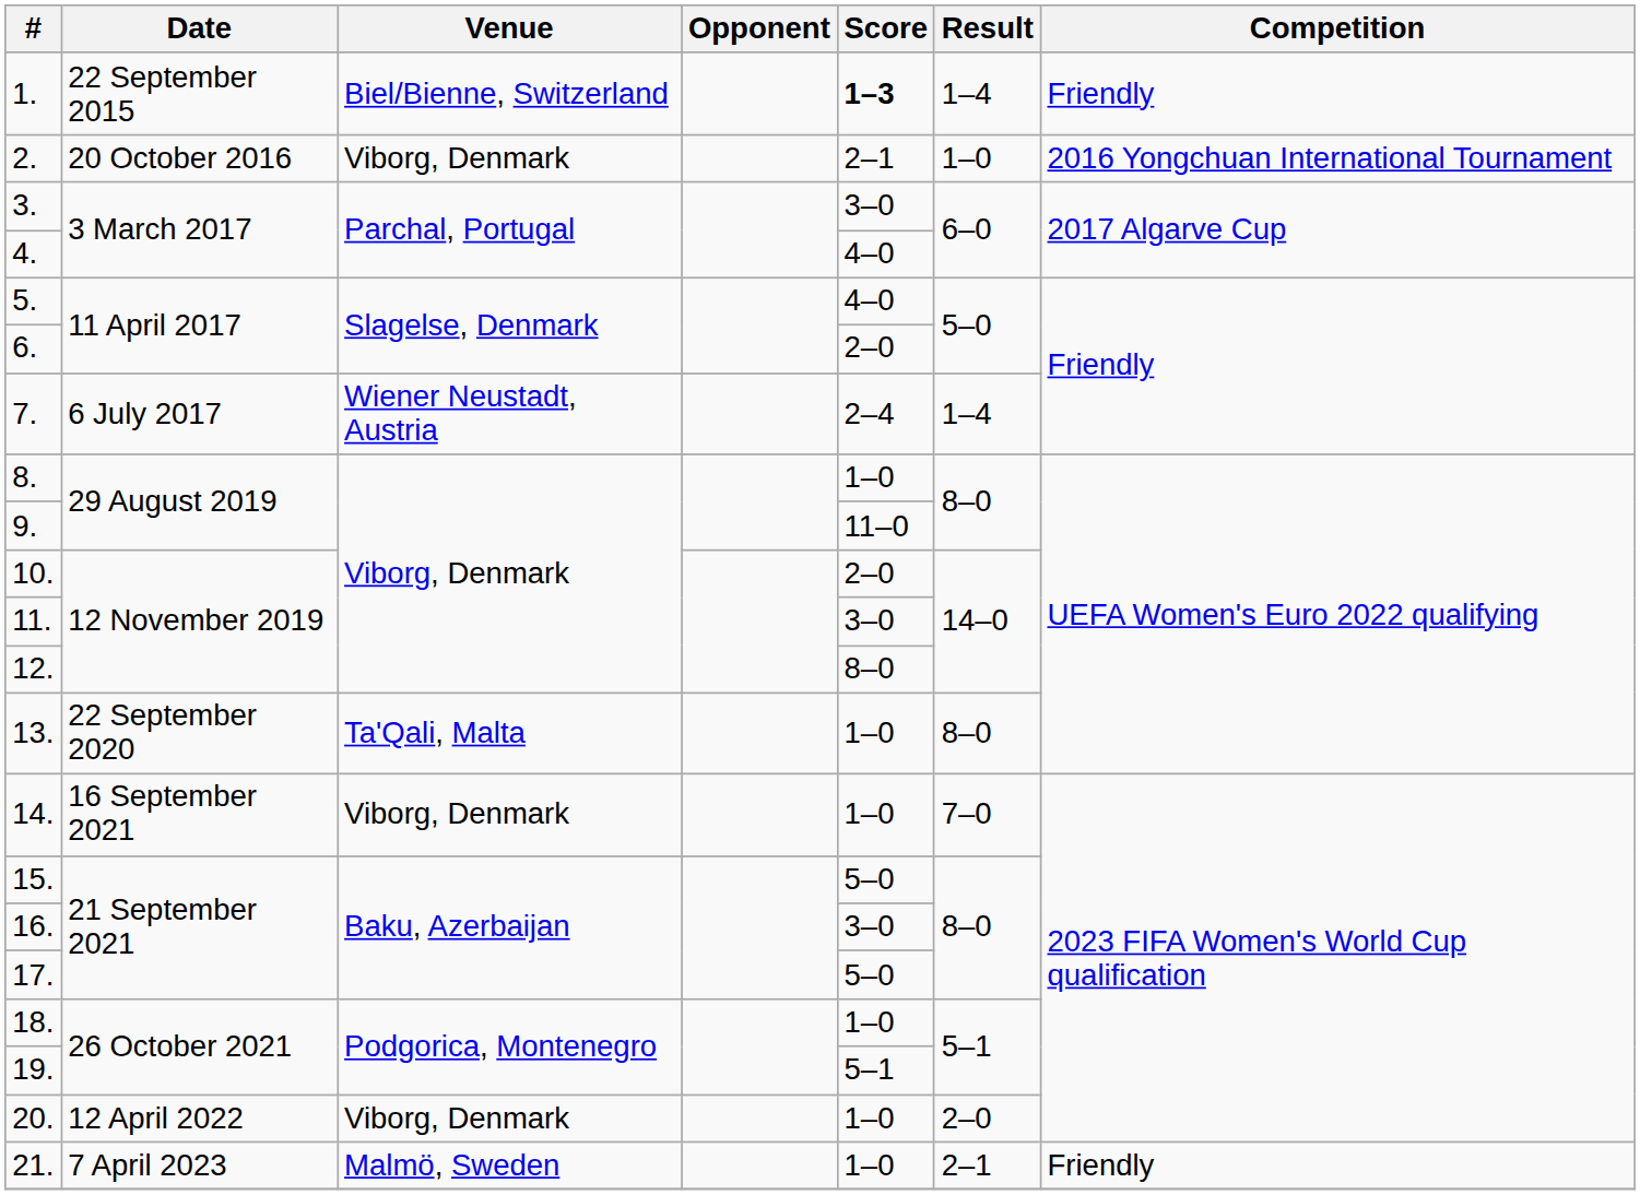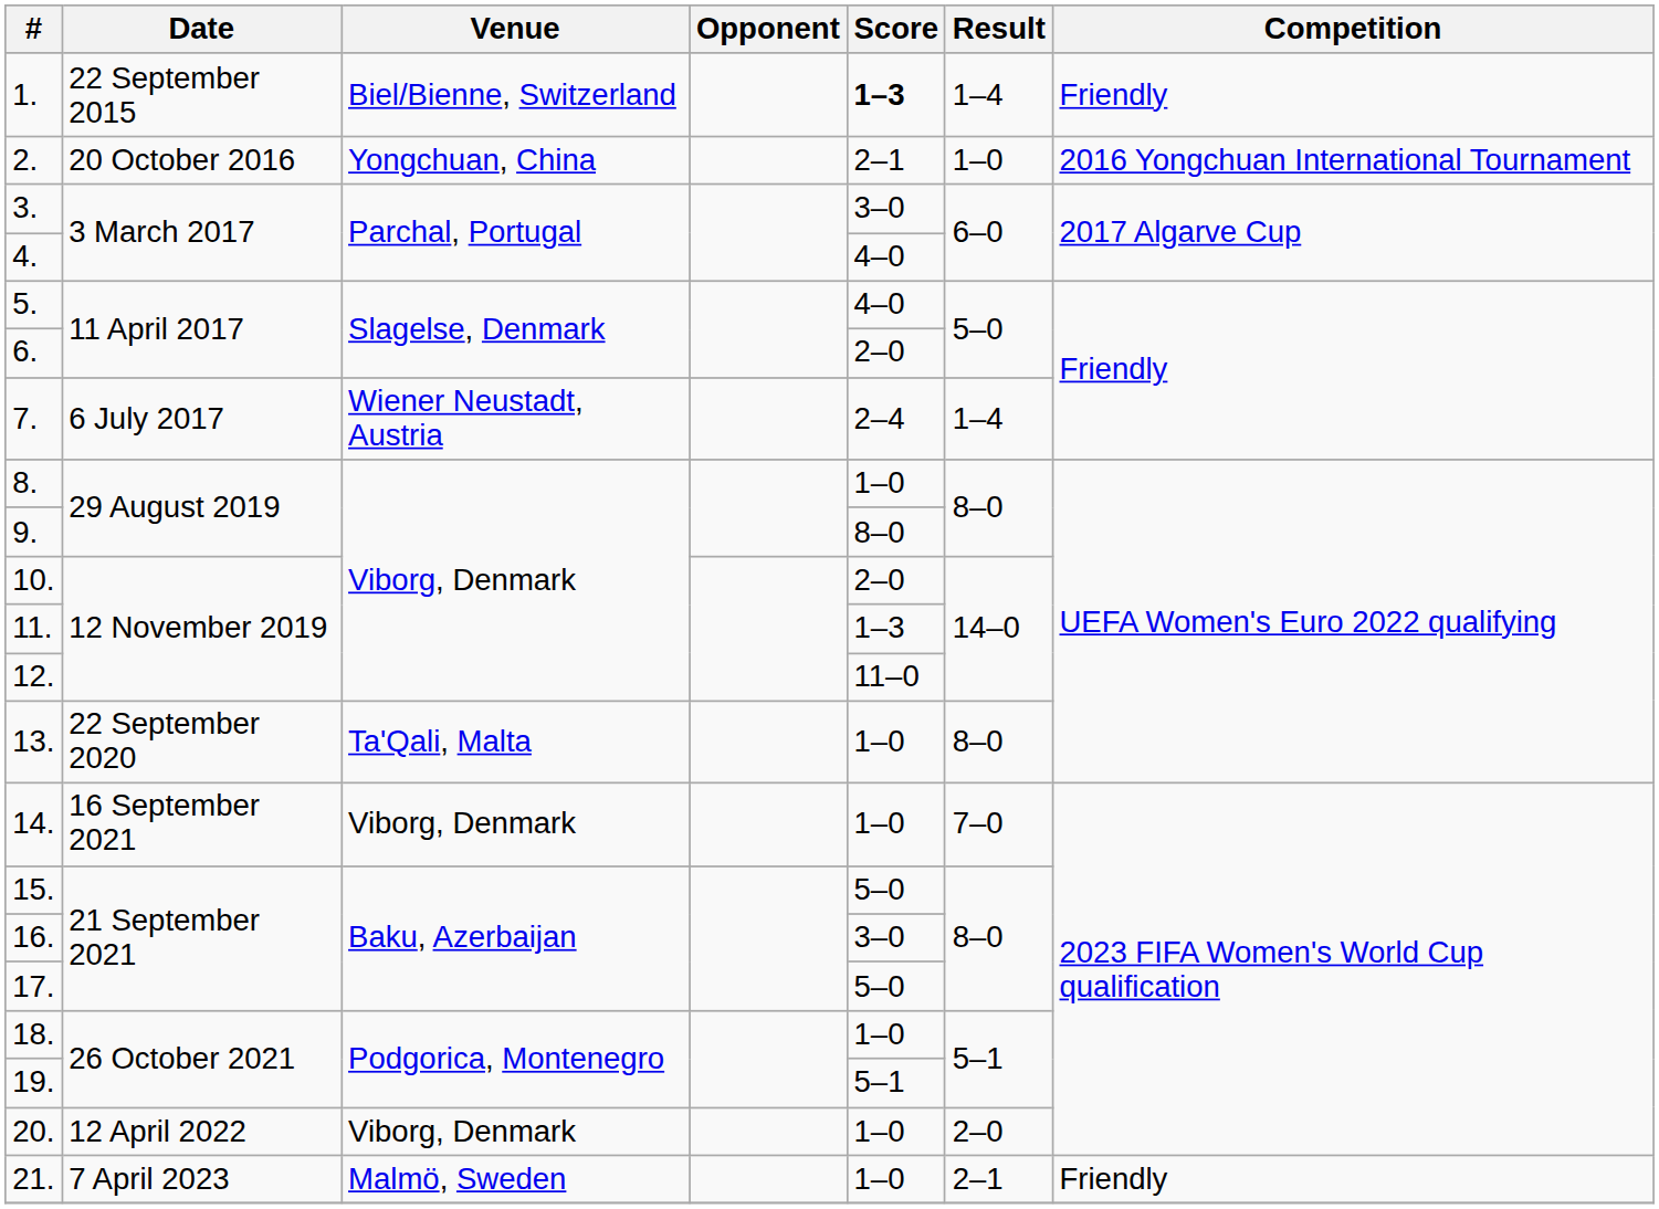2. | Venue: Viborg, Denmark -> Yongchuan, China
9. | Score: 11–0 -> 8–0
11. | Score: 3–0 -> 1–3
12. | Score: 8–0 -> 11–0
